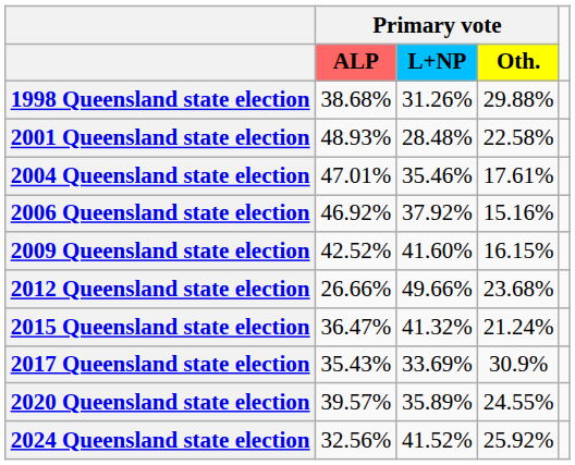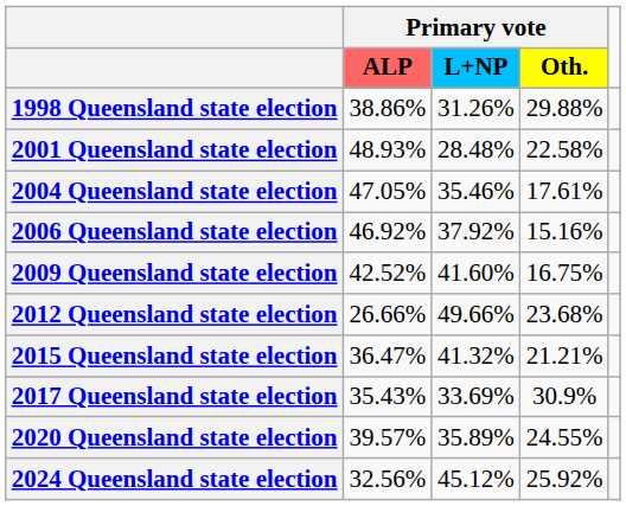1998 Queensland state election | Primary vote / ALP: 38.68% -> 38.86%
2004 Queensland state election | Primary vote / ALP: 47.01% -> 47.05%
2009 Queensland state election | Primary vote / Oth.: 16.15% -> 16.75%
2015 Queensland state election | Primary vote / Oth.: 21.24% -> 21.21%
2024 Queensland state election | Primary vote / L+NP: 41.52% -> 45.12%
